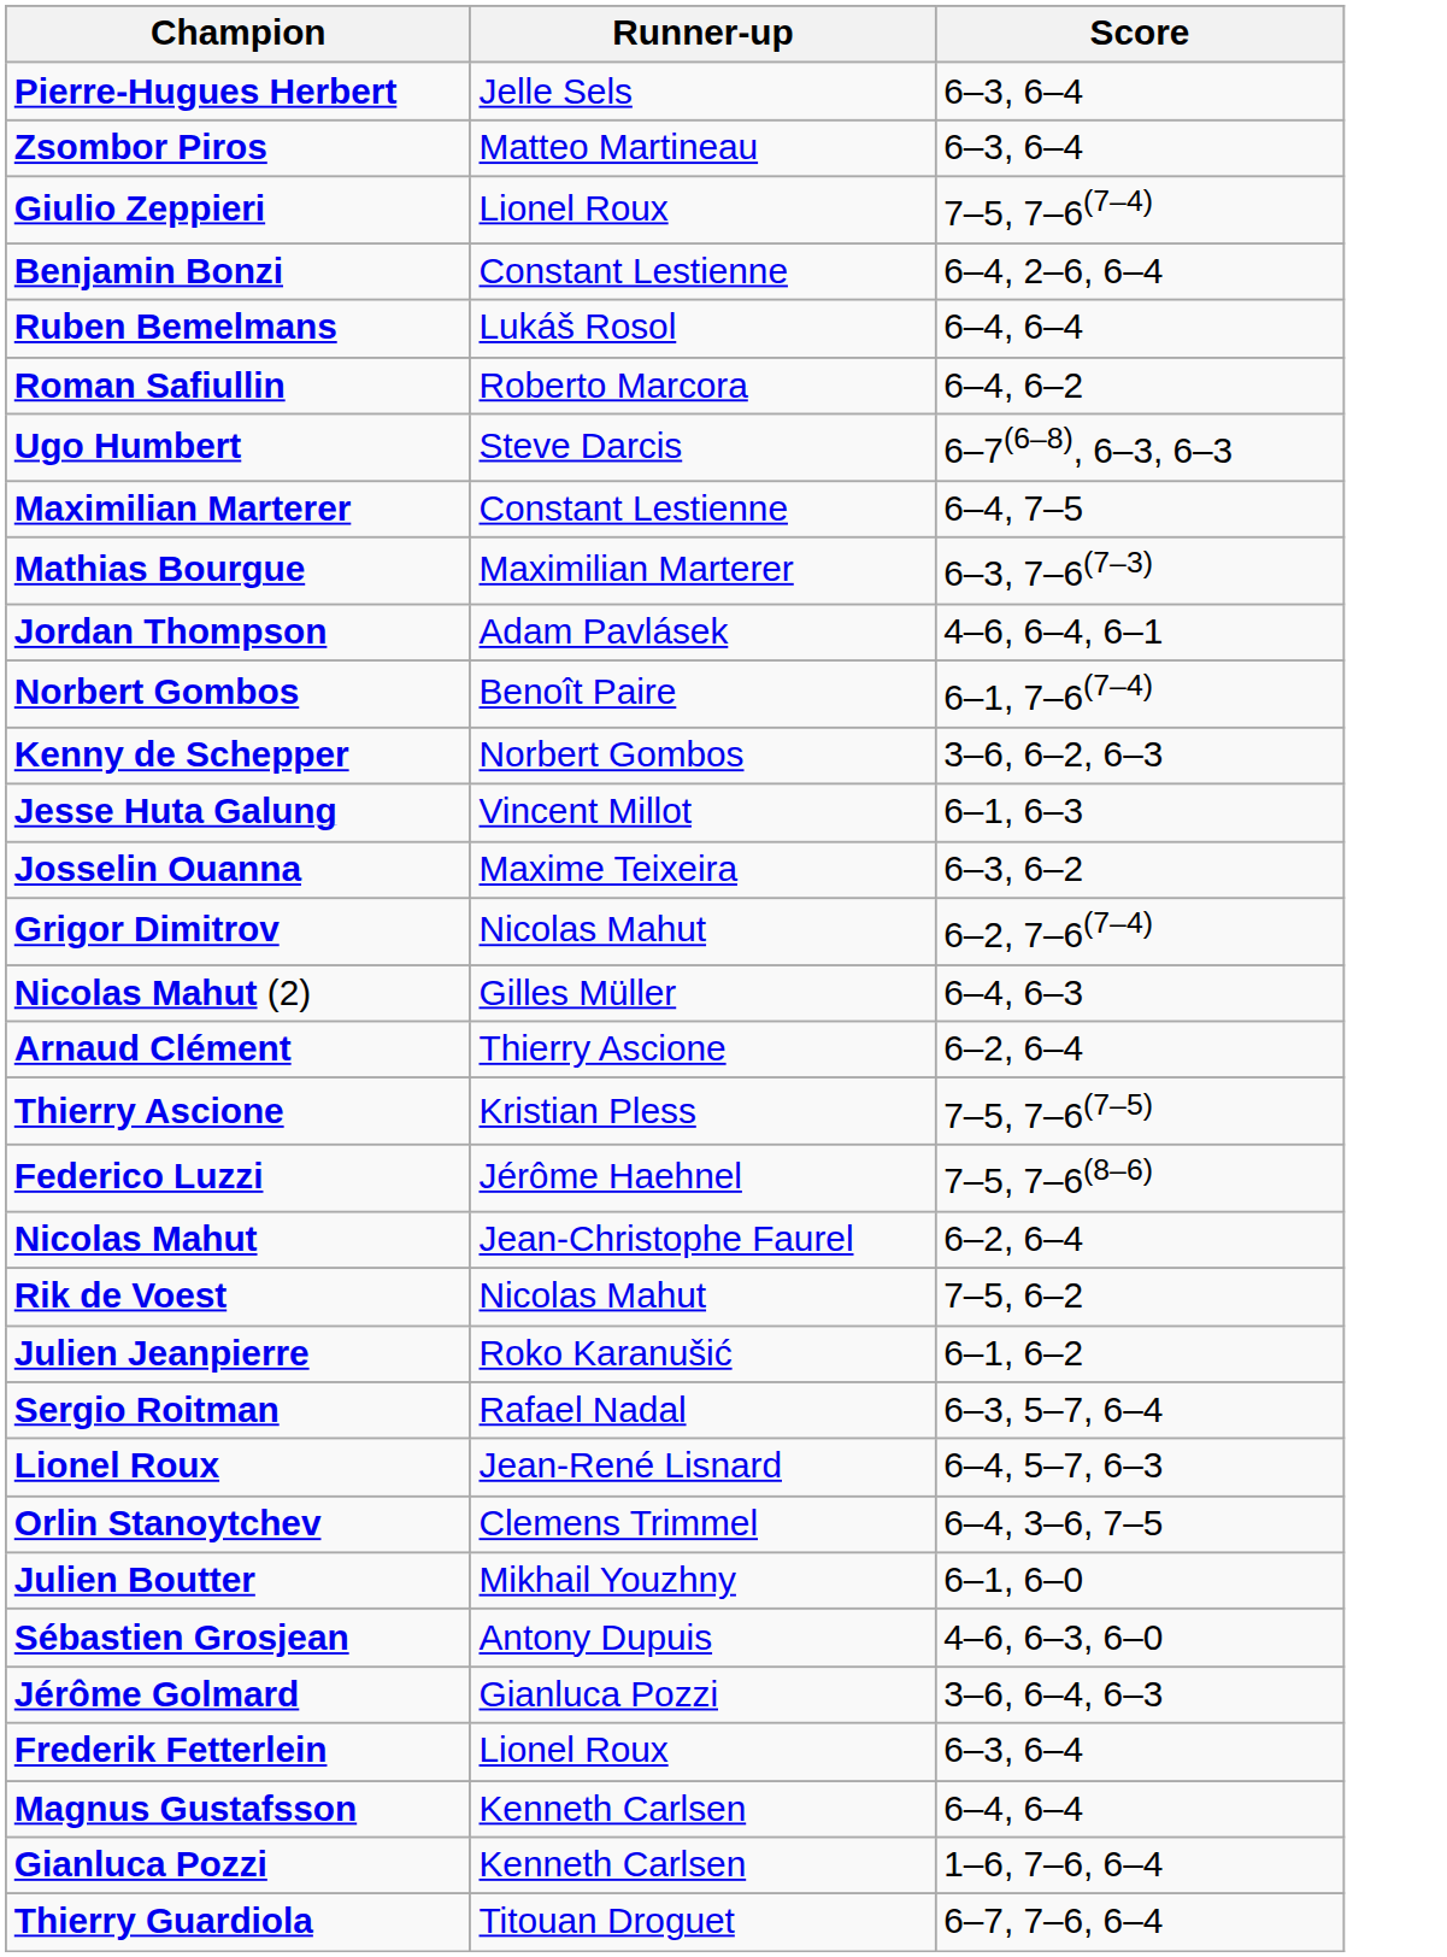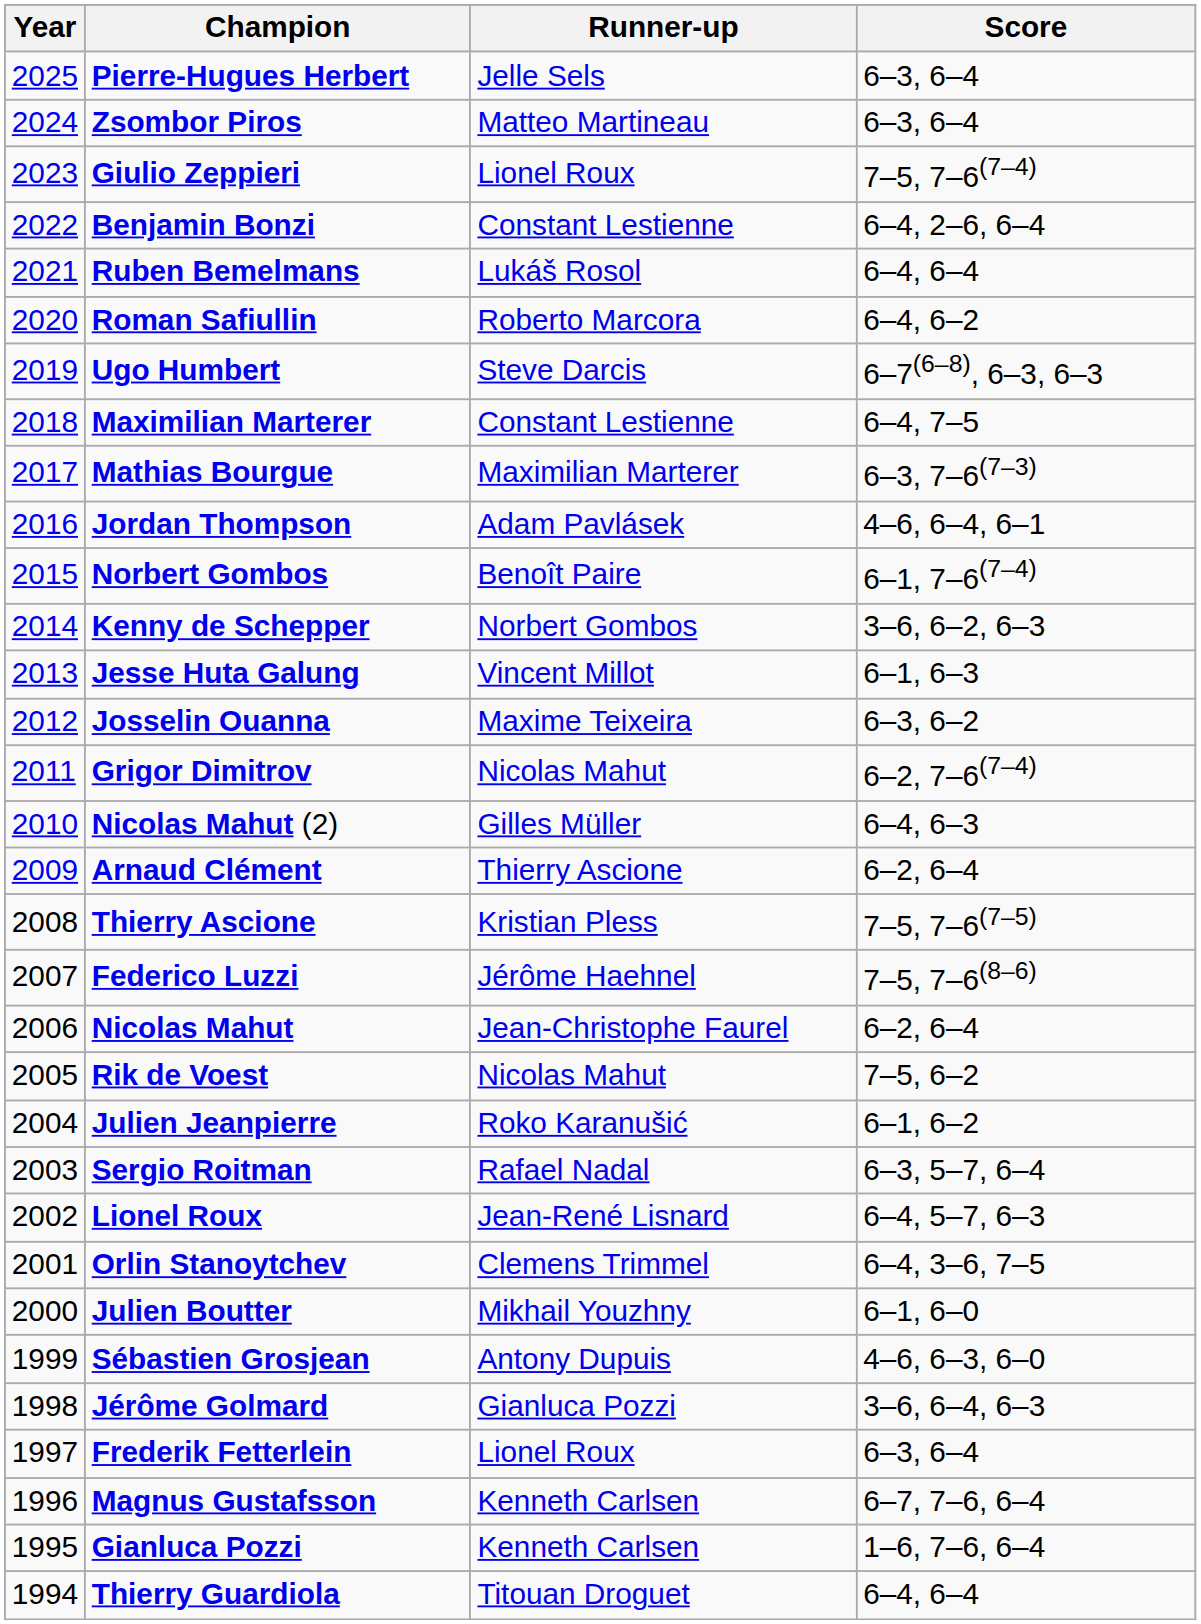+ column: Year | 2025 | 2024 | 2023 | 2022 | 2021 | 2020 | 2019 | 2018 | 2017 | 2016 | 2015 | 2014 | 2013 | 2012 | 2011 | 2010 | 2009 | 2008 | 2007 | 2006 | 2005 | 2004 | 2003 | 2002 | 2001 | 2000 | 1999 | 1998 | 1997 | 1996 | 1995 | 1994
Magnus Gustafsson | Score: 6–4, 6–4 -> 6–7, 7–6, 6–4
Thierry Guardiola | Score: 6–7, 7–6, 6–4 -> 6–4, 6–4
